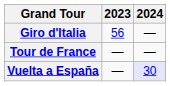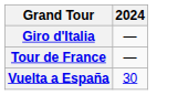- column: 2023 | 56 | — | —
Vuelta a España | 2024: lavender background -> no background
